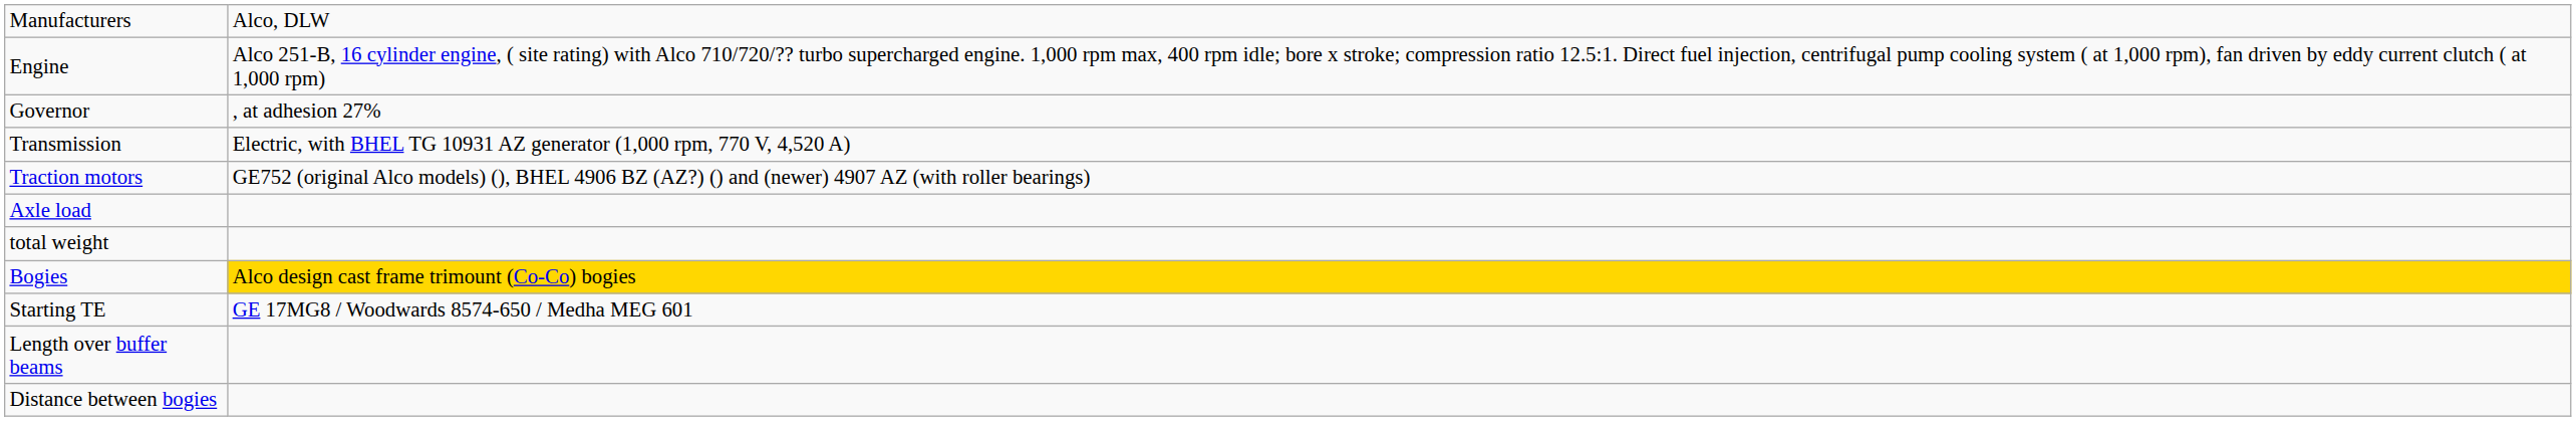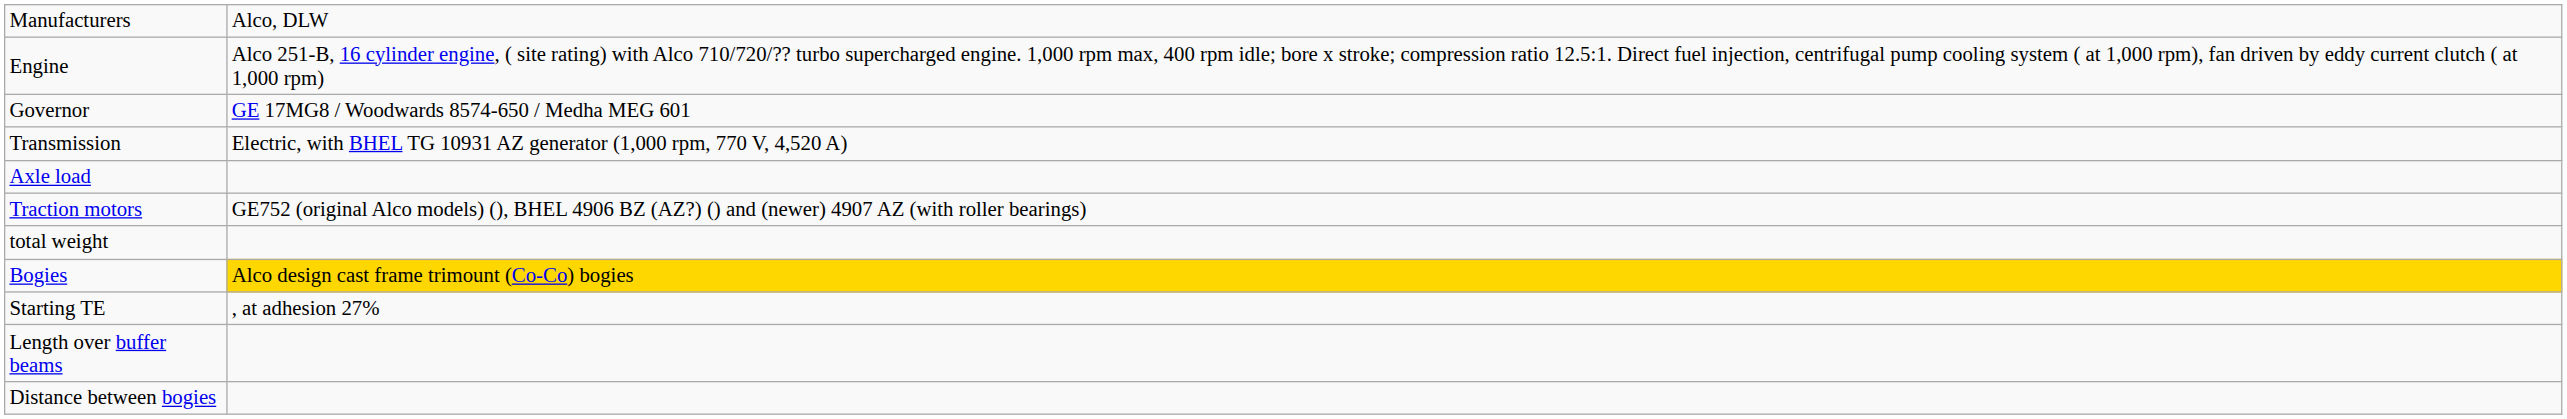Governor | column 2: , at adhesion 27% -> GE 17MG8 / Woodwards 8574-650 / Medha MEG 601
rows swapped: Traction motors <-> Axle load
Starting TE | column 2: GE 17MG8 / Woodwards 8574-650 / Medha MEG 601 -> , at adhesion 27%
